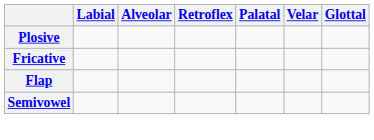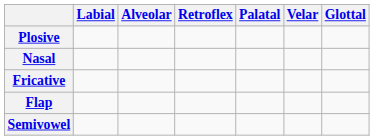+ row: Nasal
